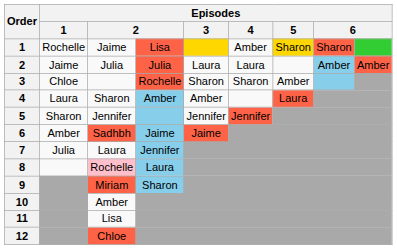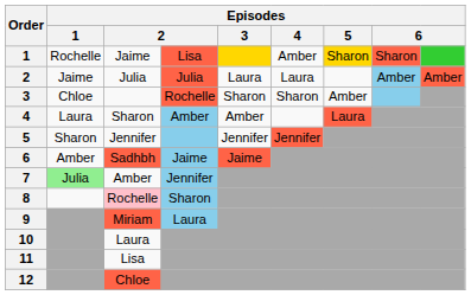7 | Episodes / 1: no background -> lightgreen background
7 | column 3: Laura -> Amber
8 | column 4: Laura -> Sharon
9 | column 4: Sharon -> Laura
10 | column 3: Amber -> Laura
